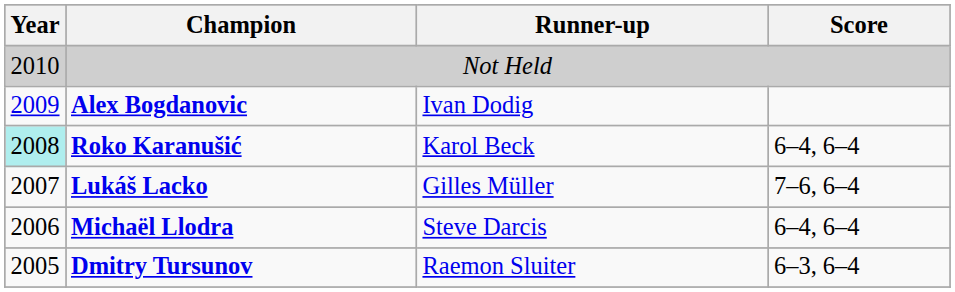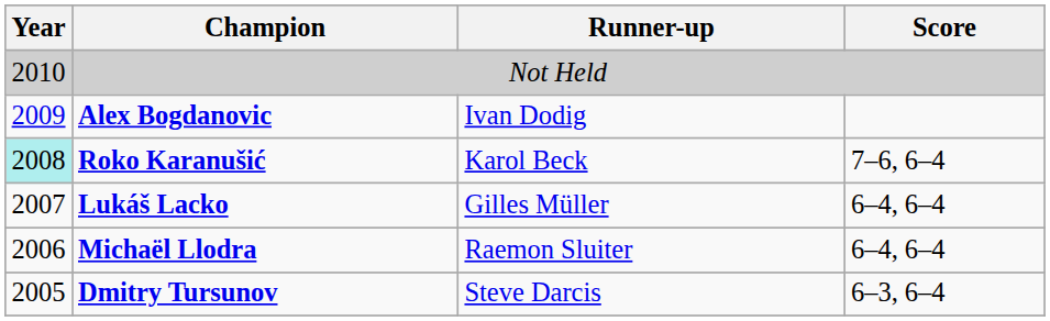Roko Karanušić | Score: 6–4, 6–4 -> 7–6, 6–4
Lukáš Lacko | Score: 7–6, 6–4 -> 6–4, 6–4
Michaël Llodra | Runner-up: Steve Darcis -> Raemon Sluiter
Dmitry Tursunov | Runner-up: Raemon Sluiter -> Steve Darcis
